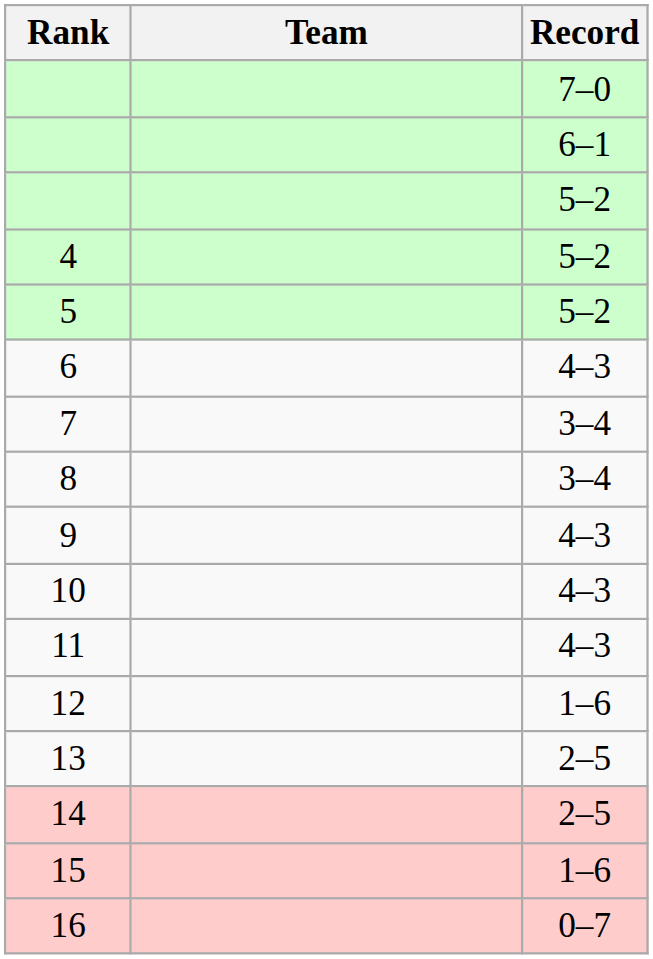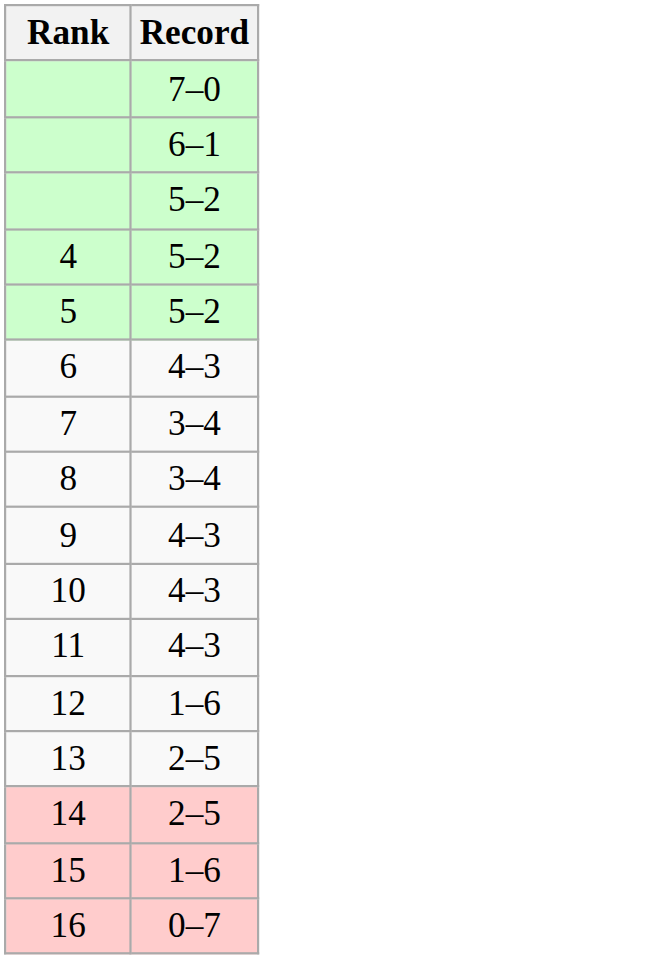- column: Team
